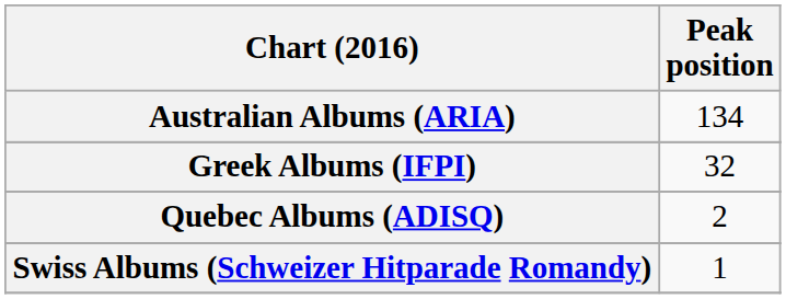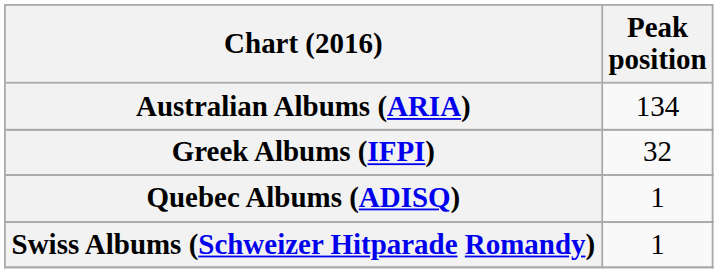Quebec Albums (ADISQ) | Peak position: 2 -> 1
